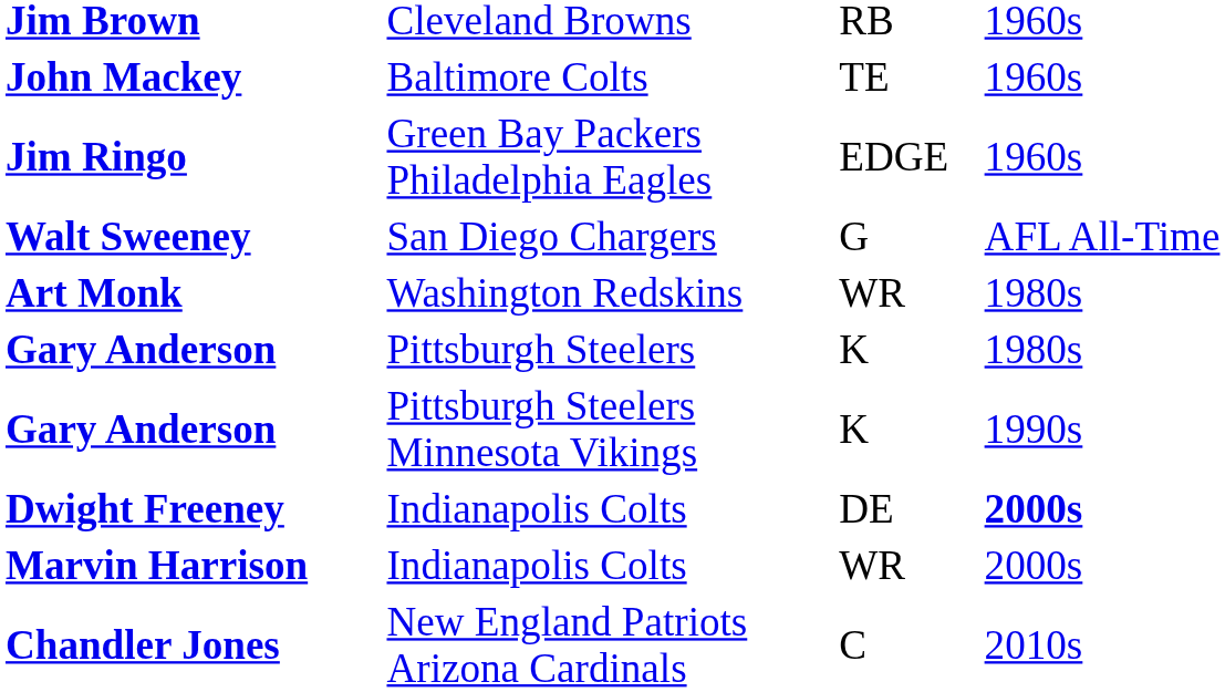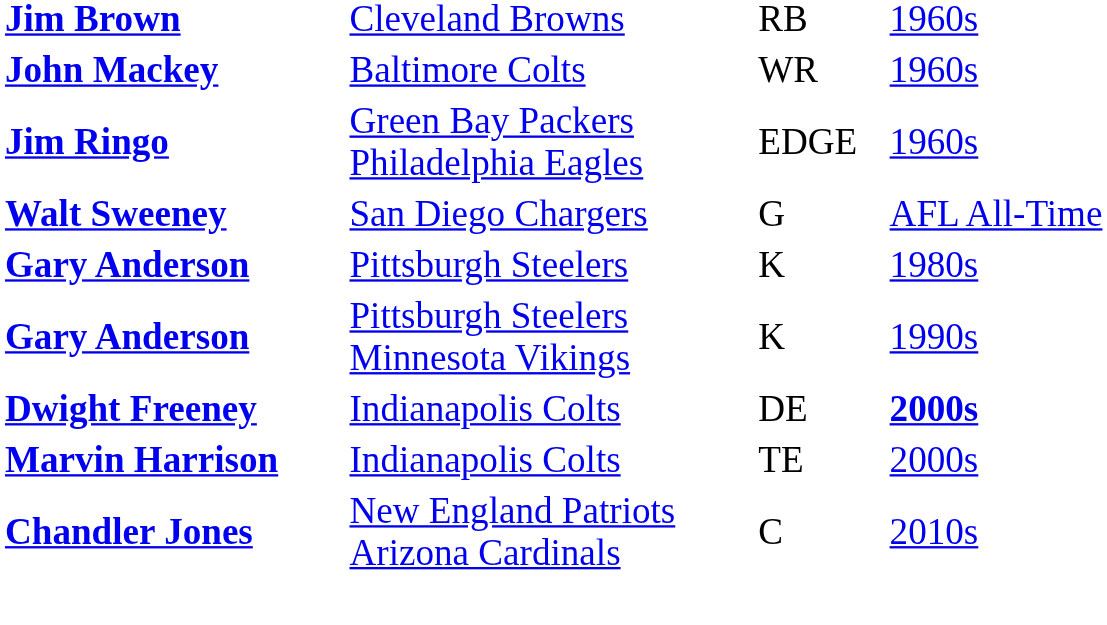John Mackey | column 3: TE -> WR
- row: Art Monk | Washington Redskins | WR | 1980s
Marvin Harrison | column 3: WR -> TE
